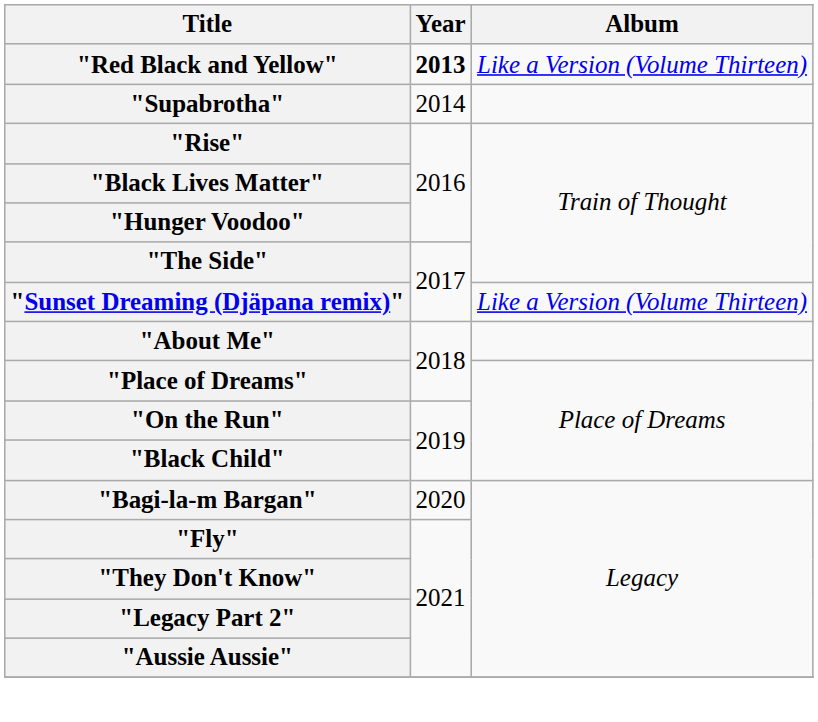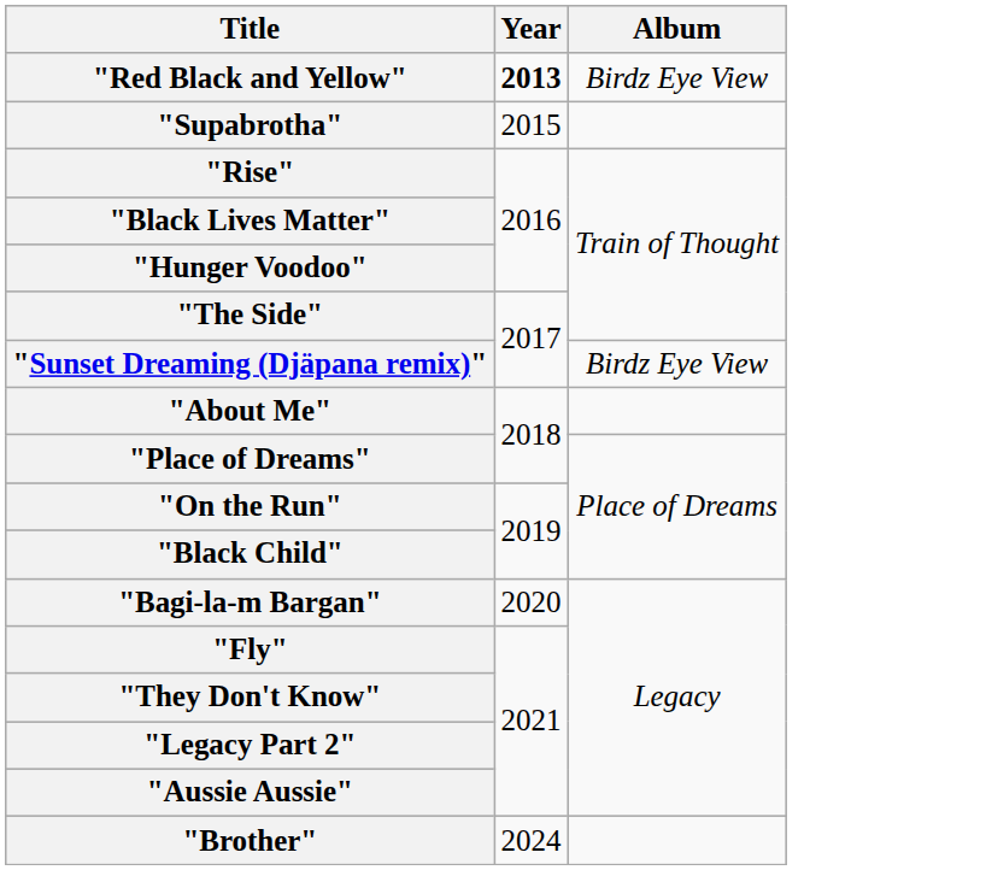"Red Black and Yellow" | Album: Like a Version (Volume Thirteen) -> Birdz Eye View
"Supabrotha" | Year: 2014 -> 2015
"Sunset Dreaming (Djäpana remix)" | Album: Like a Version (Volume Thirteen) -> Birdz Eye View
+ row: "Brother" | 2024
